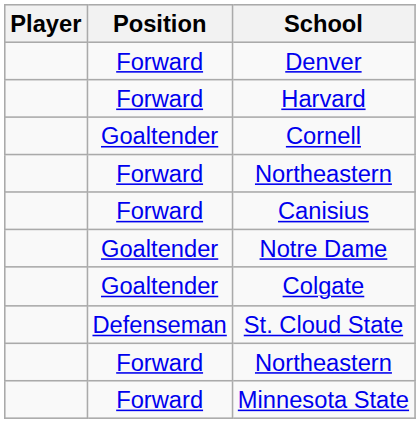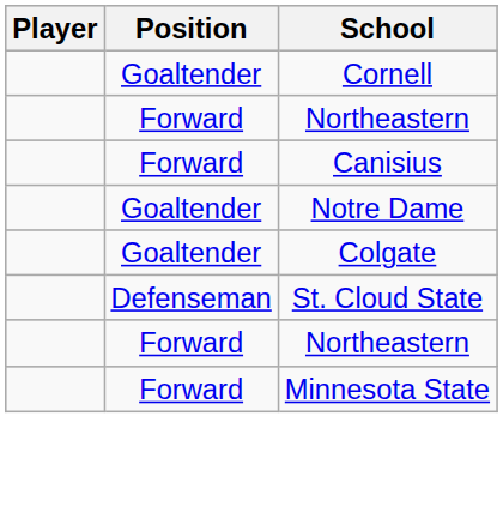- row: Forward | Denver
- row: Forward | Harvard
